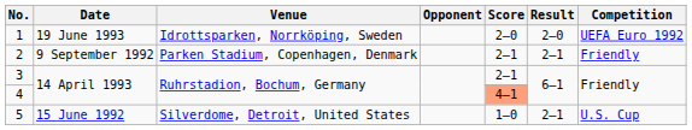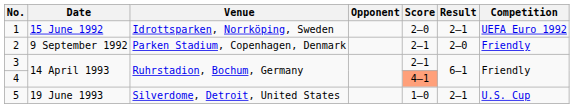1 | Date: 19 June 1993 -> 15 June 1992
1 | Result: 2–0 -> 2–1
2 | Result: 2–1 -> 2–0
5 | Date: 15 June 1992 -> 19 June 1993
